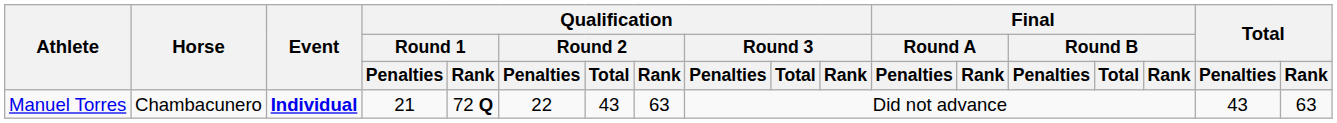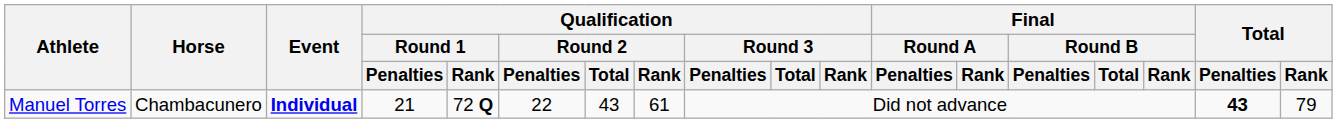Manuel Torres | Qualification / Round 2 / Rank: 63 -> 61
Manuel Torres | Total / Penalties: normal -> bold
Manuel Torres | Total / Rank: 63 -> 79
